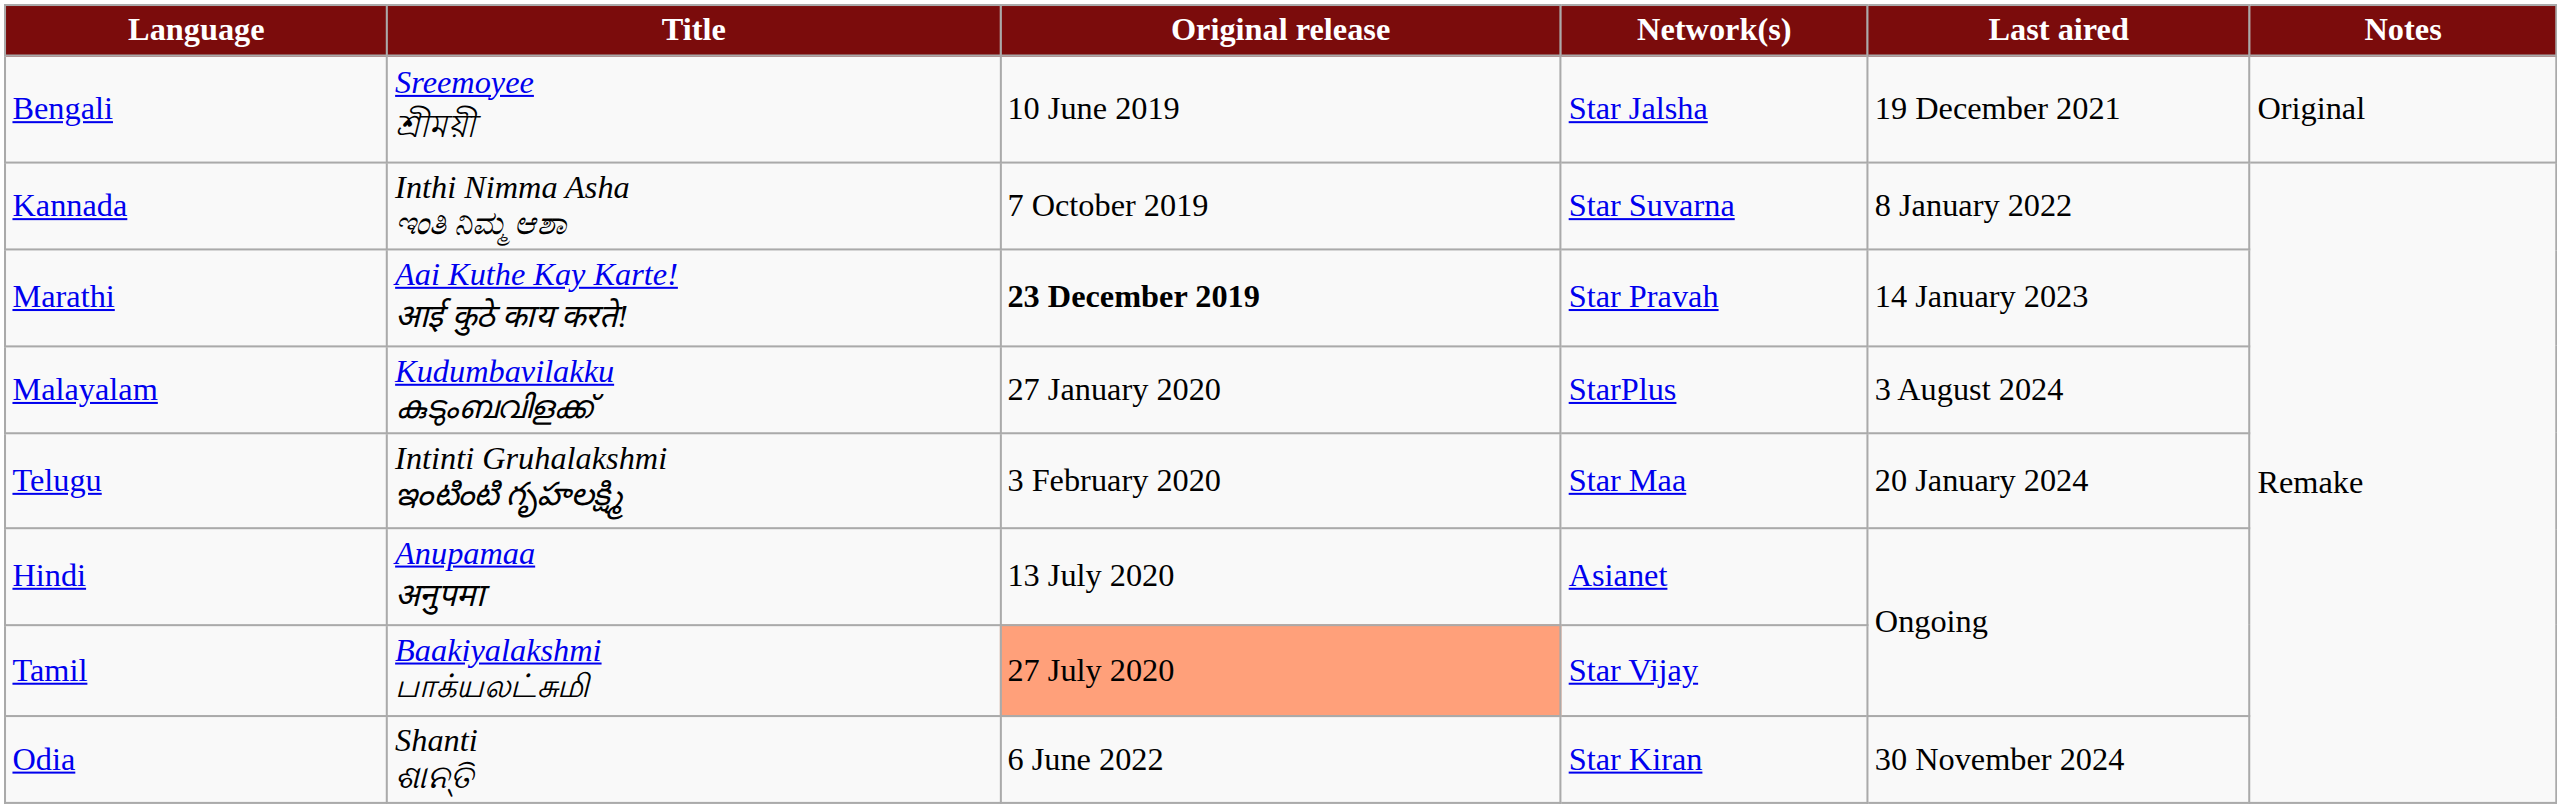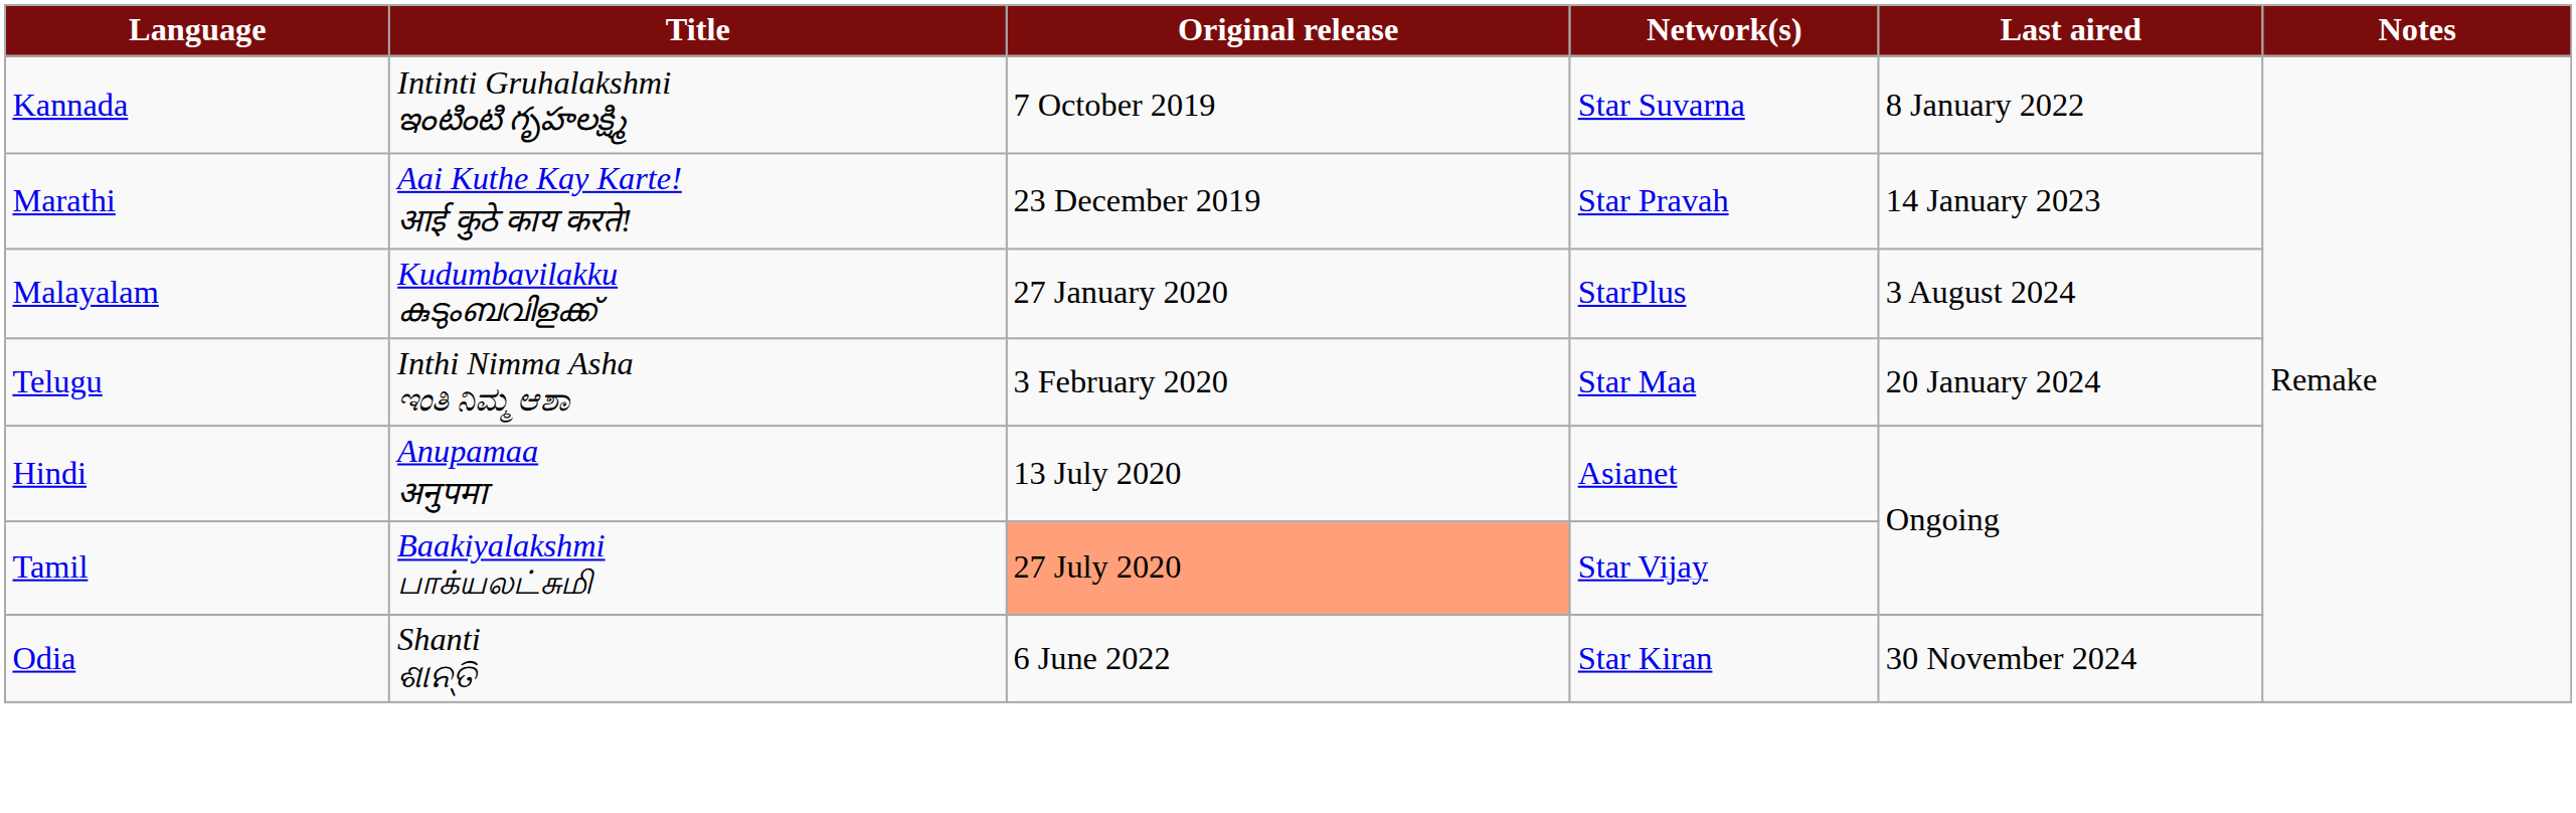- row: Bengali | Sreemoyee শ্রীময়ী | 10 June 2019 | Star Jalsha | 19 December 2021 | Original
Kannada | Title: Inthi Nimma Asha ಇಂತಿ ನಿಮ್ಮ ಆಶಾ -> Intinti Gruhalakshmi ఇంటింటి గృహలక్ష్మి
Marathi | Original release: bold -> normal
Telugu | Title: Intinti Gruhalakshmi ఇంటింటి గృహలక్ష్మి -> Inthi Nimma Asha ಇಂತಿ ನಿಮ್ಮ ಆಶಾ
